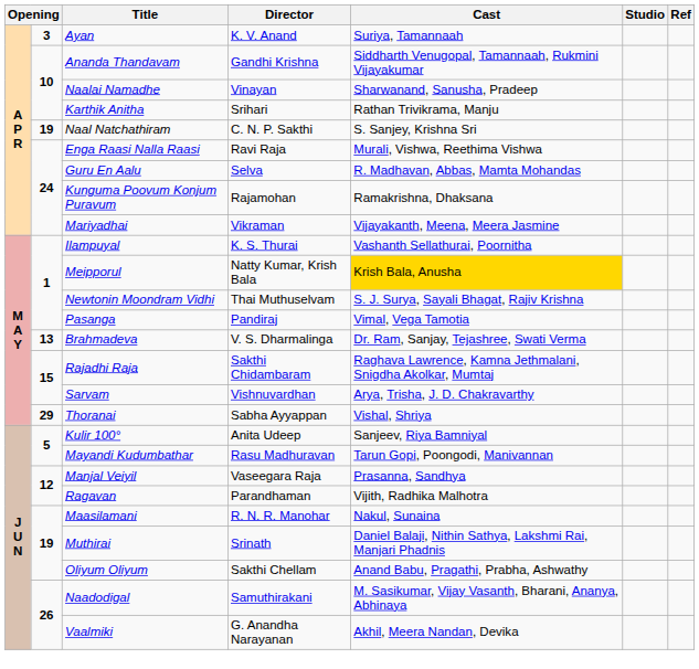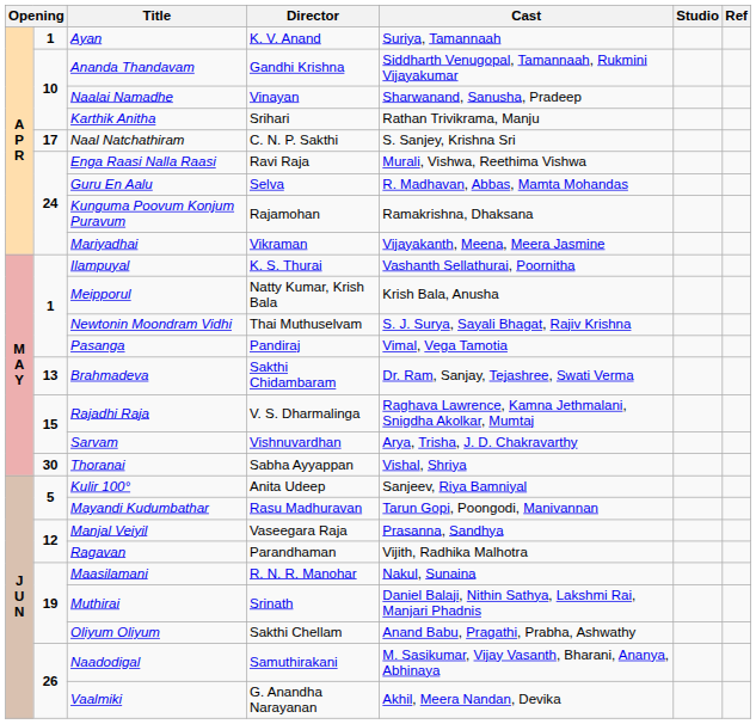Ayan | column 2: 3 -> 1
Naal Natchathiram | column 2: 19 -> 17
Meipporul | Cast: gold background -> no background
Brahmadeva | Director: V. S. Dharmalinga -> Sakthi Chidambaram
Rajadhi Raja | Director: Sakthi Chidambaram -> V. S. Dharmalinga
Thoranai | column 2: 29 -> 30
